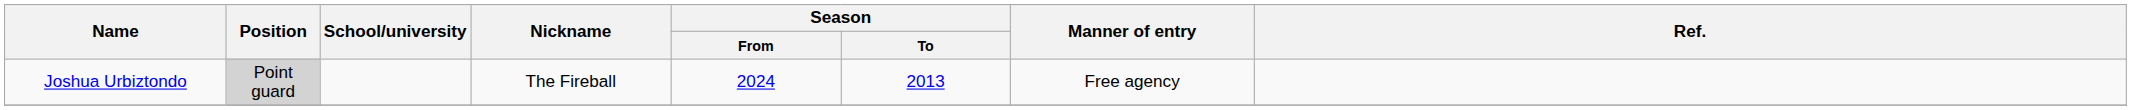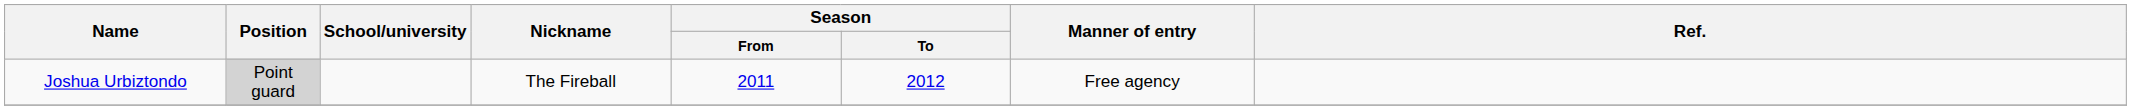Joshua Urbiztondo | Season / From: 2024 -> 2011
Joshua Urbiztondo | Season / To: 2013 -> 2012
